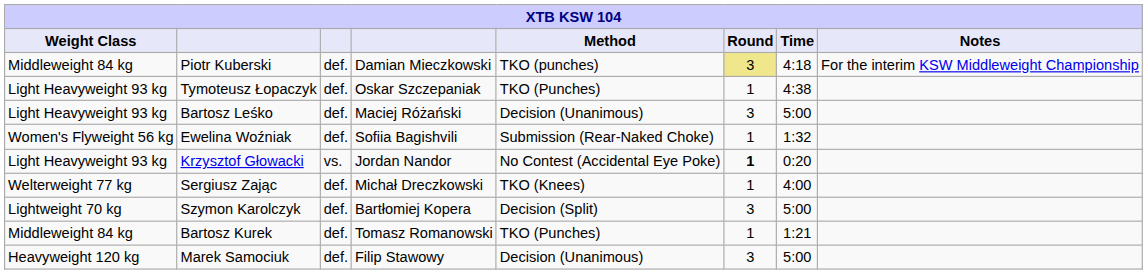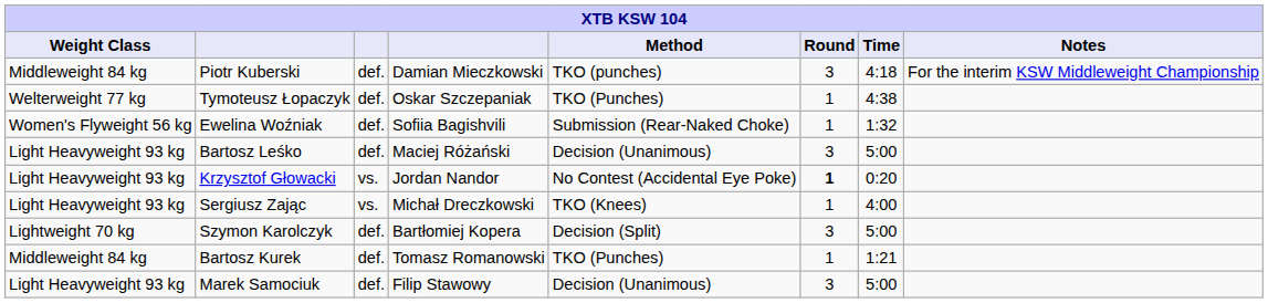Piotr Kuberski | Round: khaki background -> no background
Tymoteusz Łopaczyk | Weight Class: Light Heavyweight 93 kg -> Welterweight 77 kg
rows swapped: Ewelina Woźniak <-> Bartosz Leśko
Sergiusz Zając | Weight Class: Welterweight 77 kg -> Light Heavyweight 93 kg
Sergiusz Zając | column 3: def. -> vs.
Marek Samociuk | Weight Class: Heavyweight 120 kg -> Light Heavyweight 93 kg
